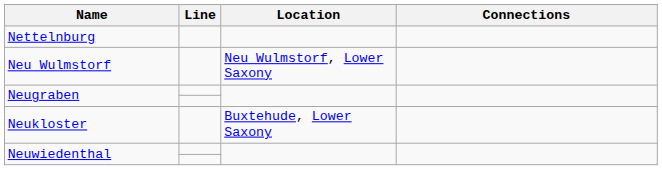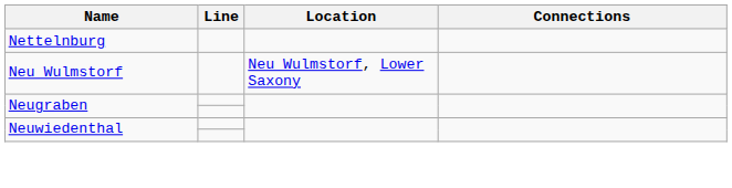- row: Neukloster | Buxtehude, Lower Saxony
